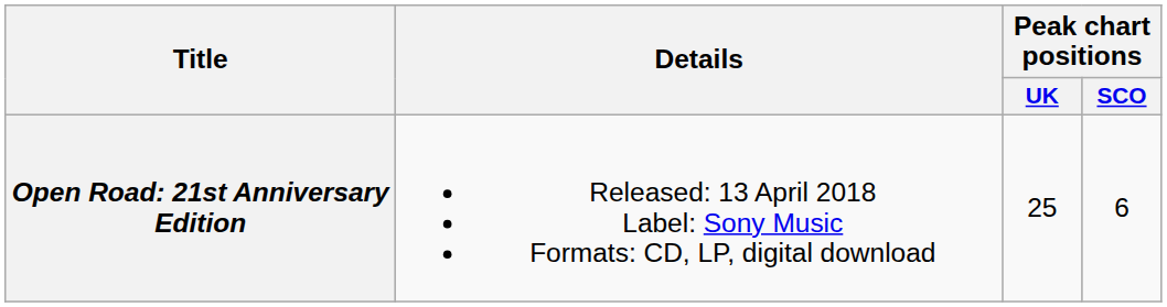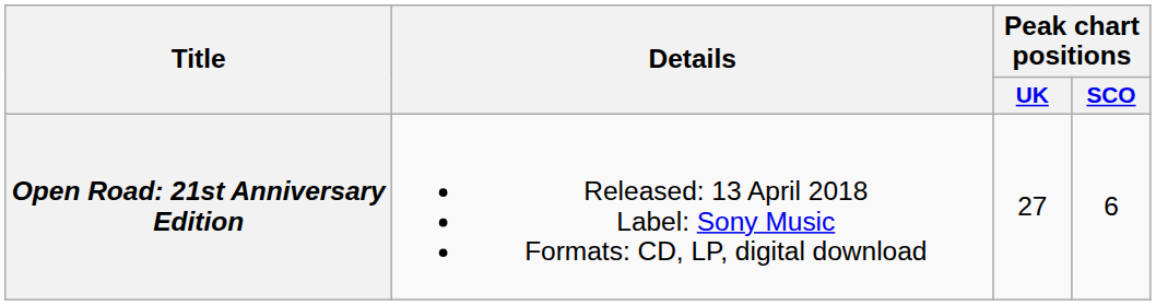Open Road: 21st Anniversary Edition | Peak chart positions / UK: 25 -> 27
